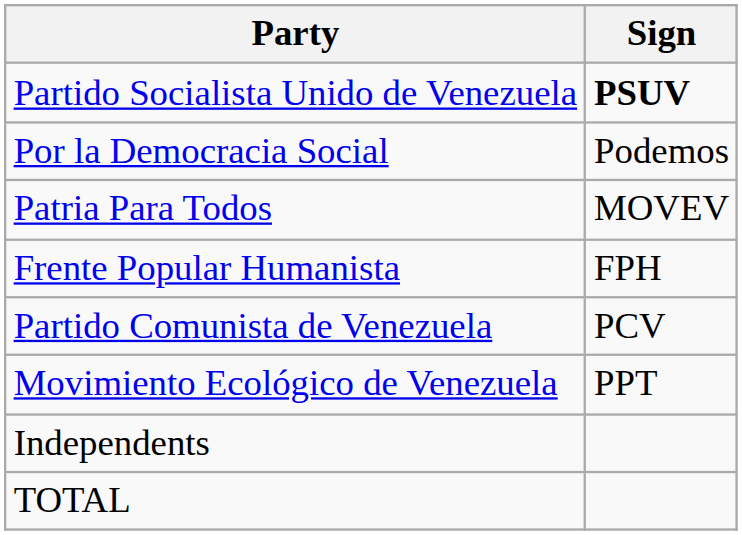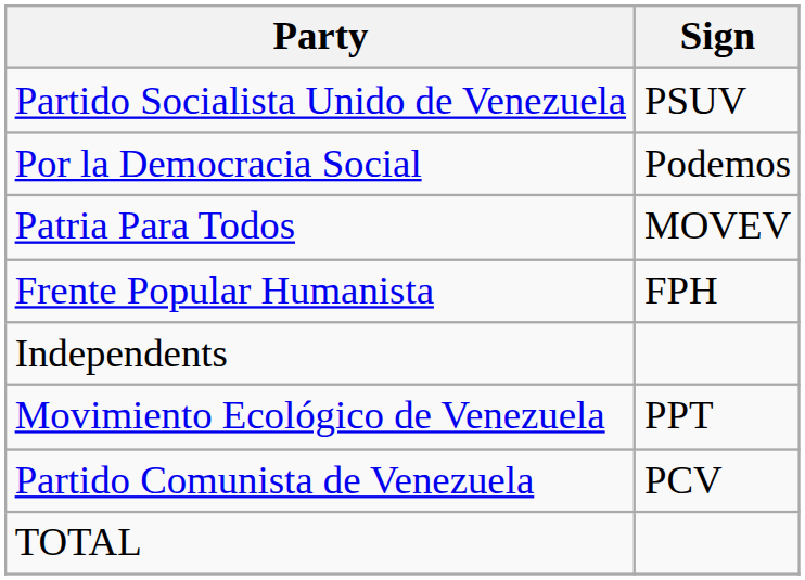Partido Socialista Unido de Venezuela | Sign: bold -> normal
rows swapped: Partido Comunista de Venezuela <-> Independents
